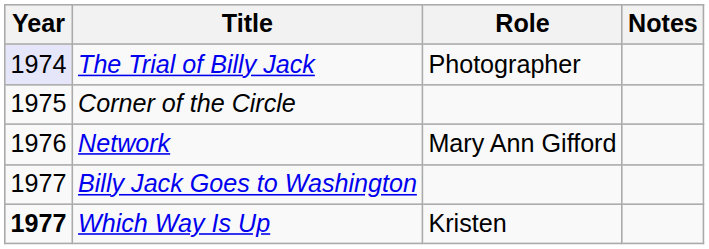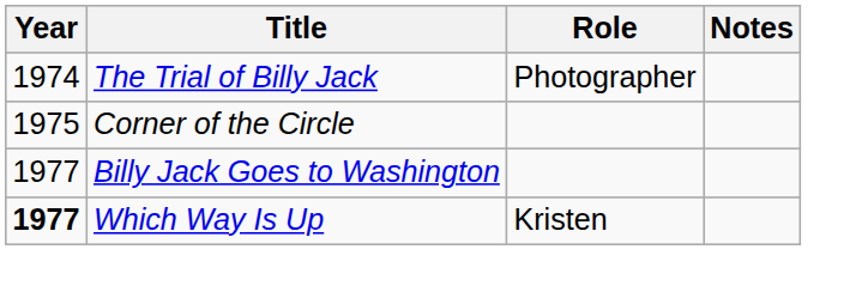The Trial of Billy Jack | Year: lavender background -> no background
- row: 1976 | Network | Mary Ann Gifford
